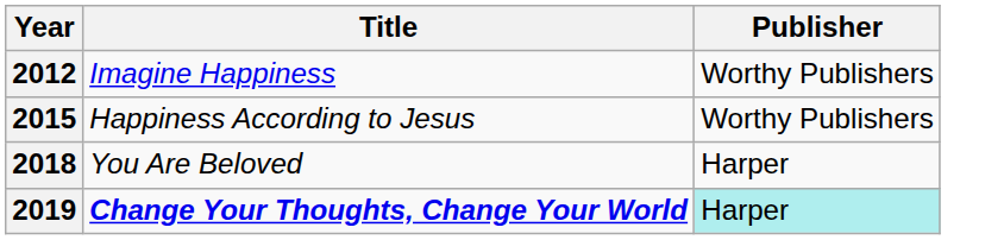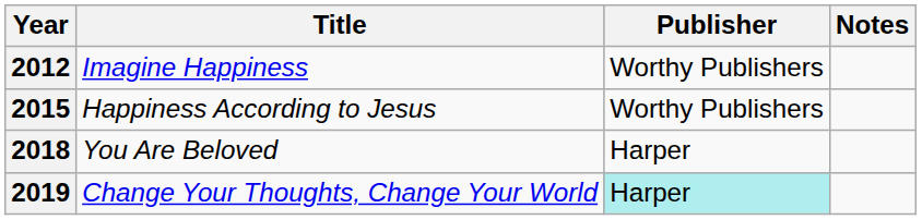+ column: Notes
2019 | Title: bold -> normal
